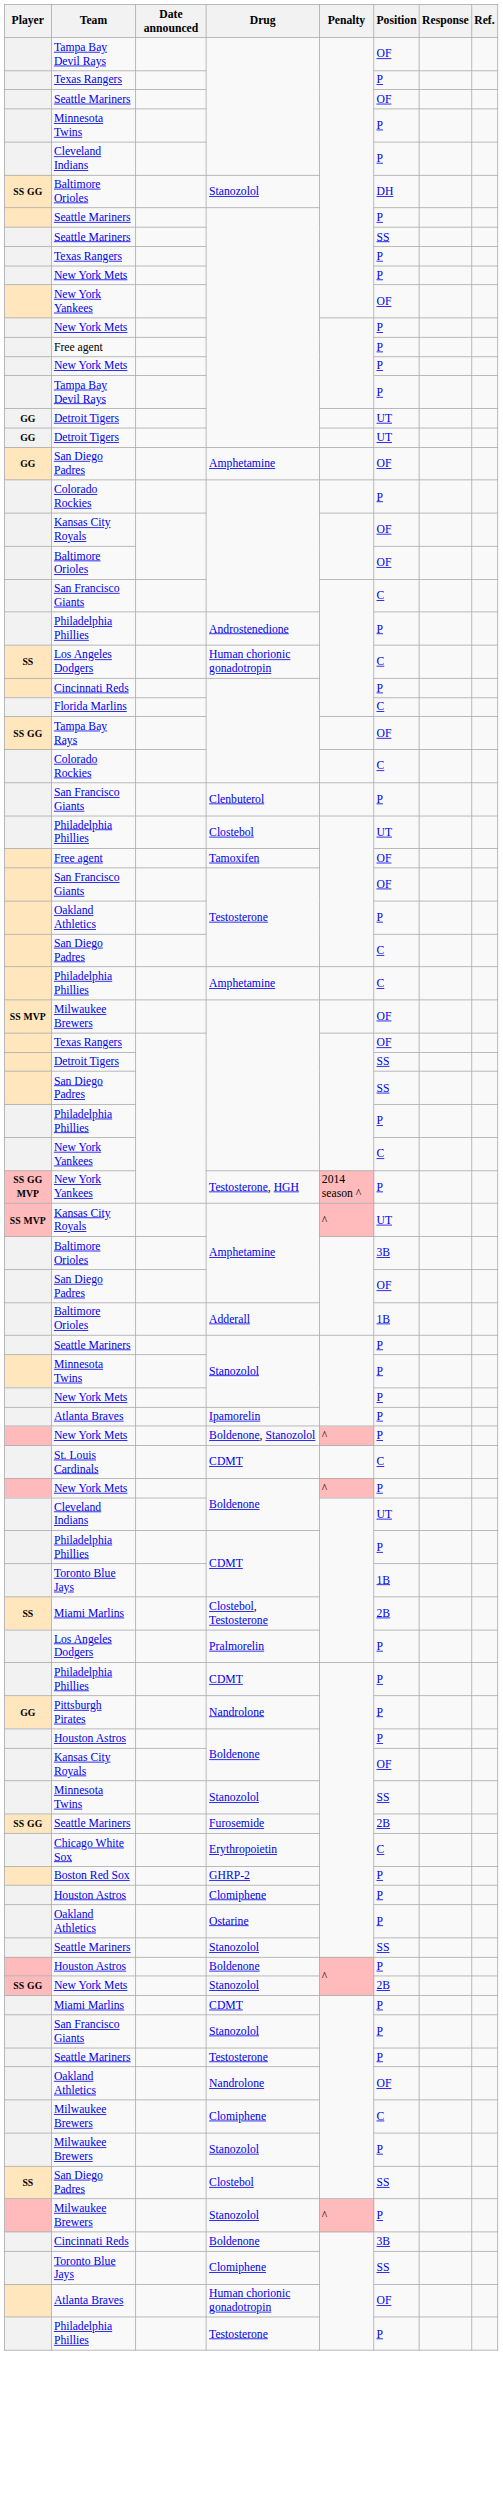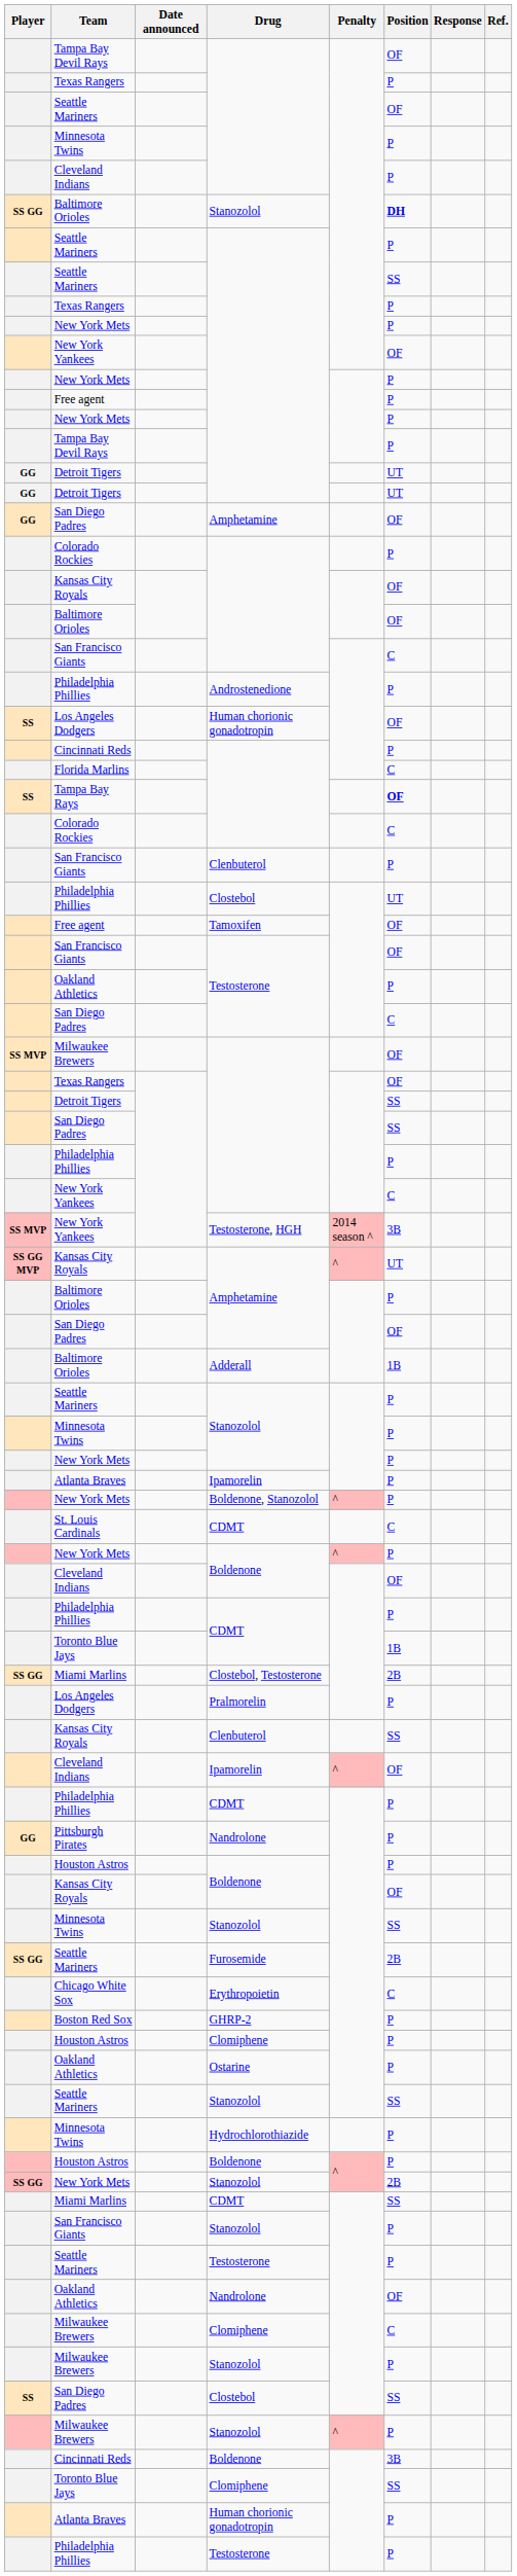Baltimore Orioles / Stanozolol | Position: normal -> bold
Los Angeles Dodgers / Human chorionic gonadotropin | Position: C -> OF
Tampa Bay Rays | Player: SS GG -> SS
Tampa Bay Rays | Position: normal -> bold
- row: Philadelphia Phillies | Amphetamine | C
New York Yankees / Testosterone, HGH | Player: SS GG MVP -> SS MVP
New York Yankees / Testosterone, HGH | Position: P -> 3B
Kansas City Royals / Amphetamine | Player: SS MVP -> SS GG MVP
Baltimore Orioles / Amphetamine | Position: 3B -> P
Cleveland Indians / Boldenone | Position: UT -> OF
Miami Marlins / Clostebol, Testosterone | Player: SS -> SS GG
+ row: Kansas City Royals | Clenbuterol | SS
+ row: Cleveland Indians | Ipamorelin | ^ | OF
+ row: Minnesota Twins | Hydrochlorothiazide | P
Miami Marlins / CDMT | Position: P -> SS
Atlanta Braves / Human chorionic gonadotropin | Position: OF -> P
